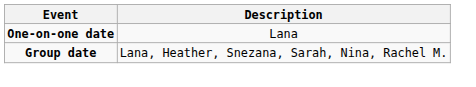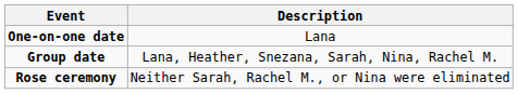+ row: Rose ceremony | Neither Sarah, Rachel M., or Nina were eliminated
